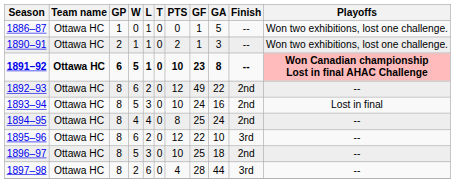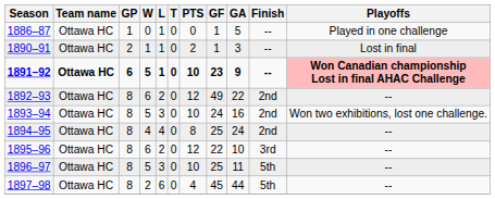1886–87 | Playoffs: Won two exhibitions, lost one challenge. -> Played in one challenge
1890–91 | Playoffs: Won two exhibitions, lost one challenge. -> Lost in final
1891–92 | GA: 8 -> 9
1893–94 | Playoffs: Lost in final -> Won two exhibitions, lost one challenge.
1896–97 | GA: 18 -> 11
1896–97 | Finish: 2nd -> 5th
1897–98 | GF: 28 -> 45
1897–98 | Finish: 3rd -> 5th
